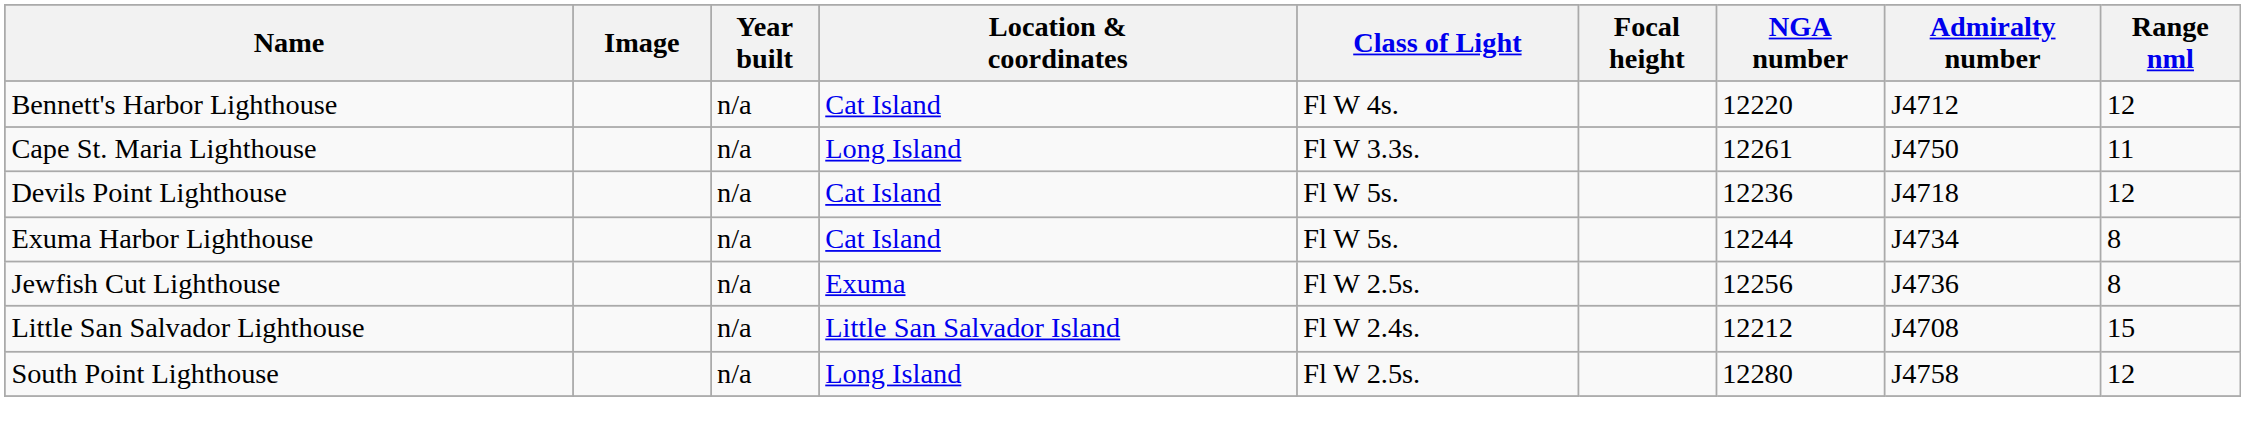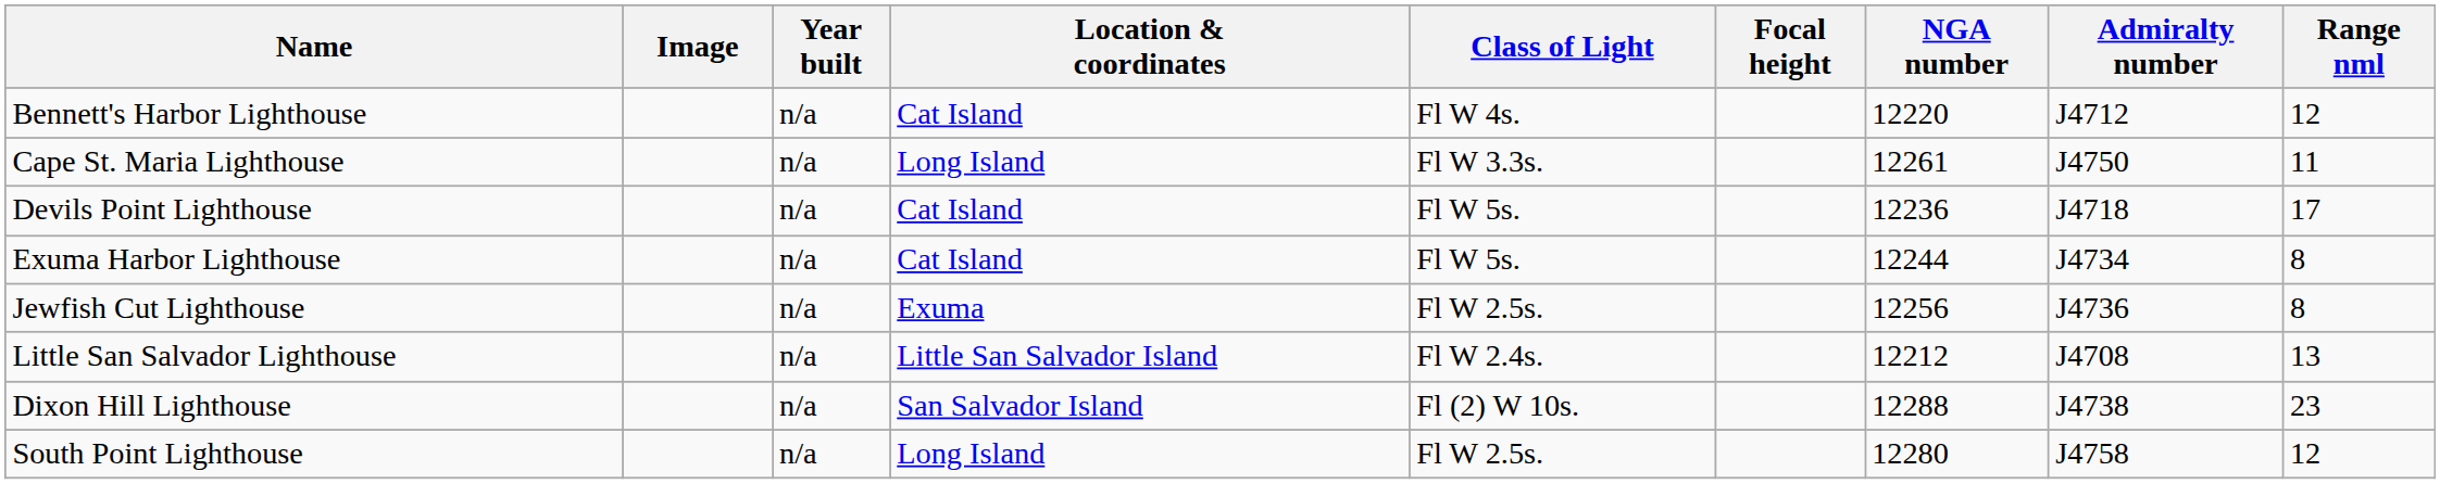Devils Point Lighthouse | Range nml: 12 -> 17
Little San Salvador Lighthouse | Range nml: 15 -> 13
+ row: Dixon Hill Lighthouse | n/a | San Salvador Island | Fl (2) W 10s. | 12288 | J4738 | 23
